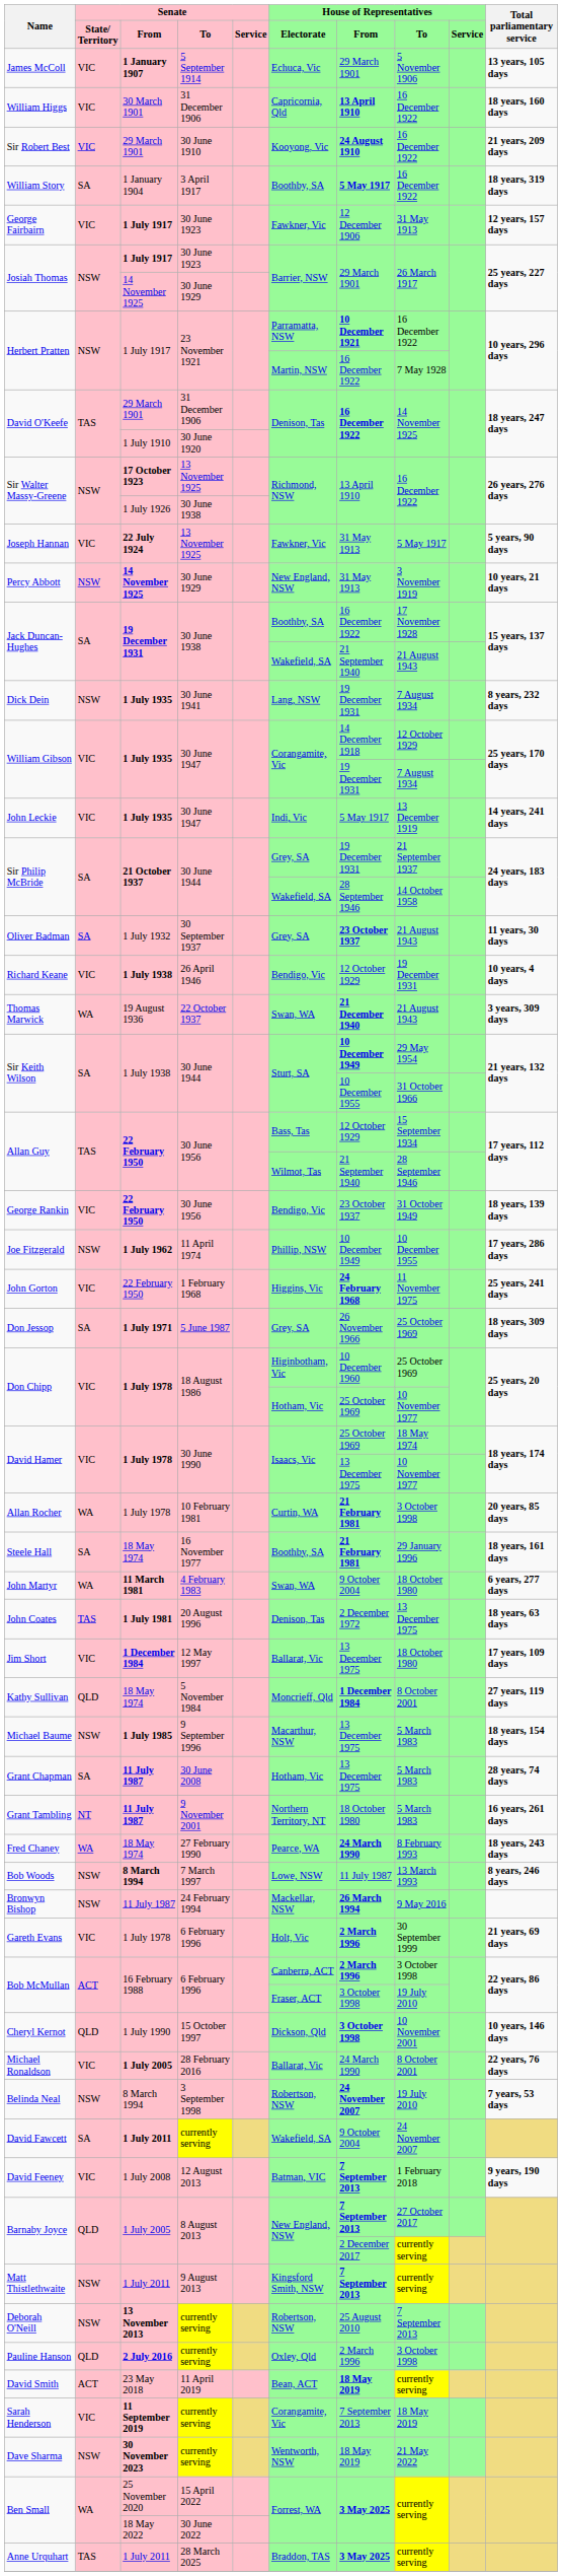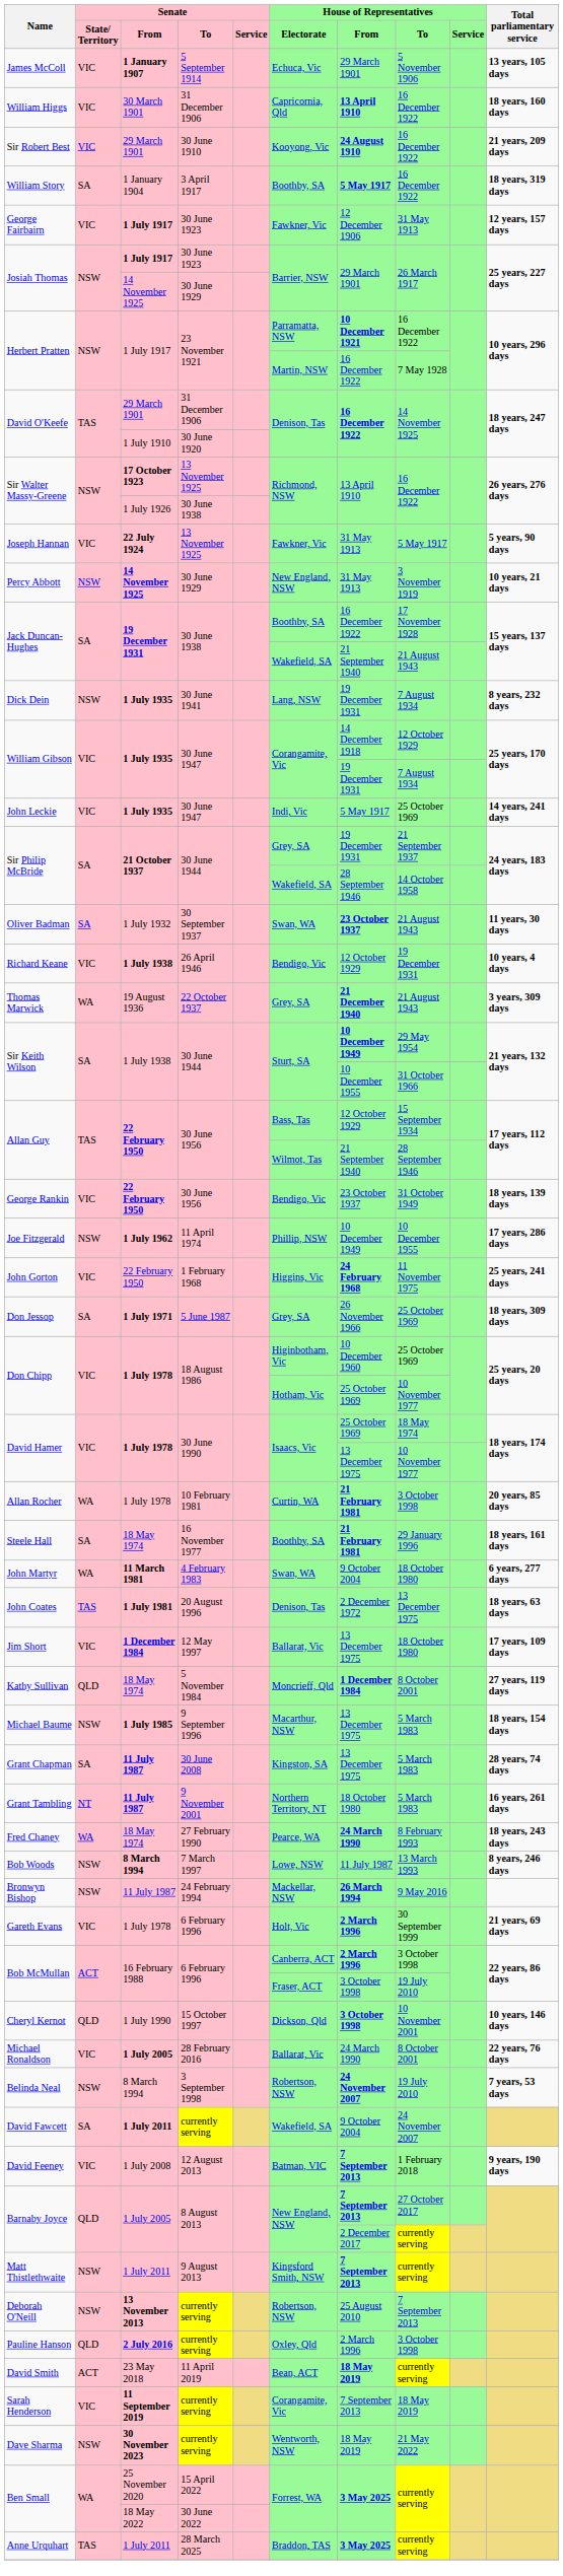John Leckie | House of Representatives / To: 13 December 1919 -> 25 October 1969
Oliver Badman | House of Representatives / Electorate: Grey, SA -> Swan, WA
Thomas Marwick | House of Representatives / Electorate: Swan, WA -> Grey, SA
Grant Chapman | House of Representatives / Electorate: Hotham, Vic -> Kingston, SA
